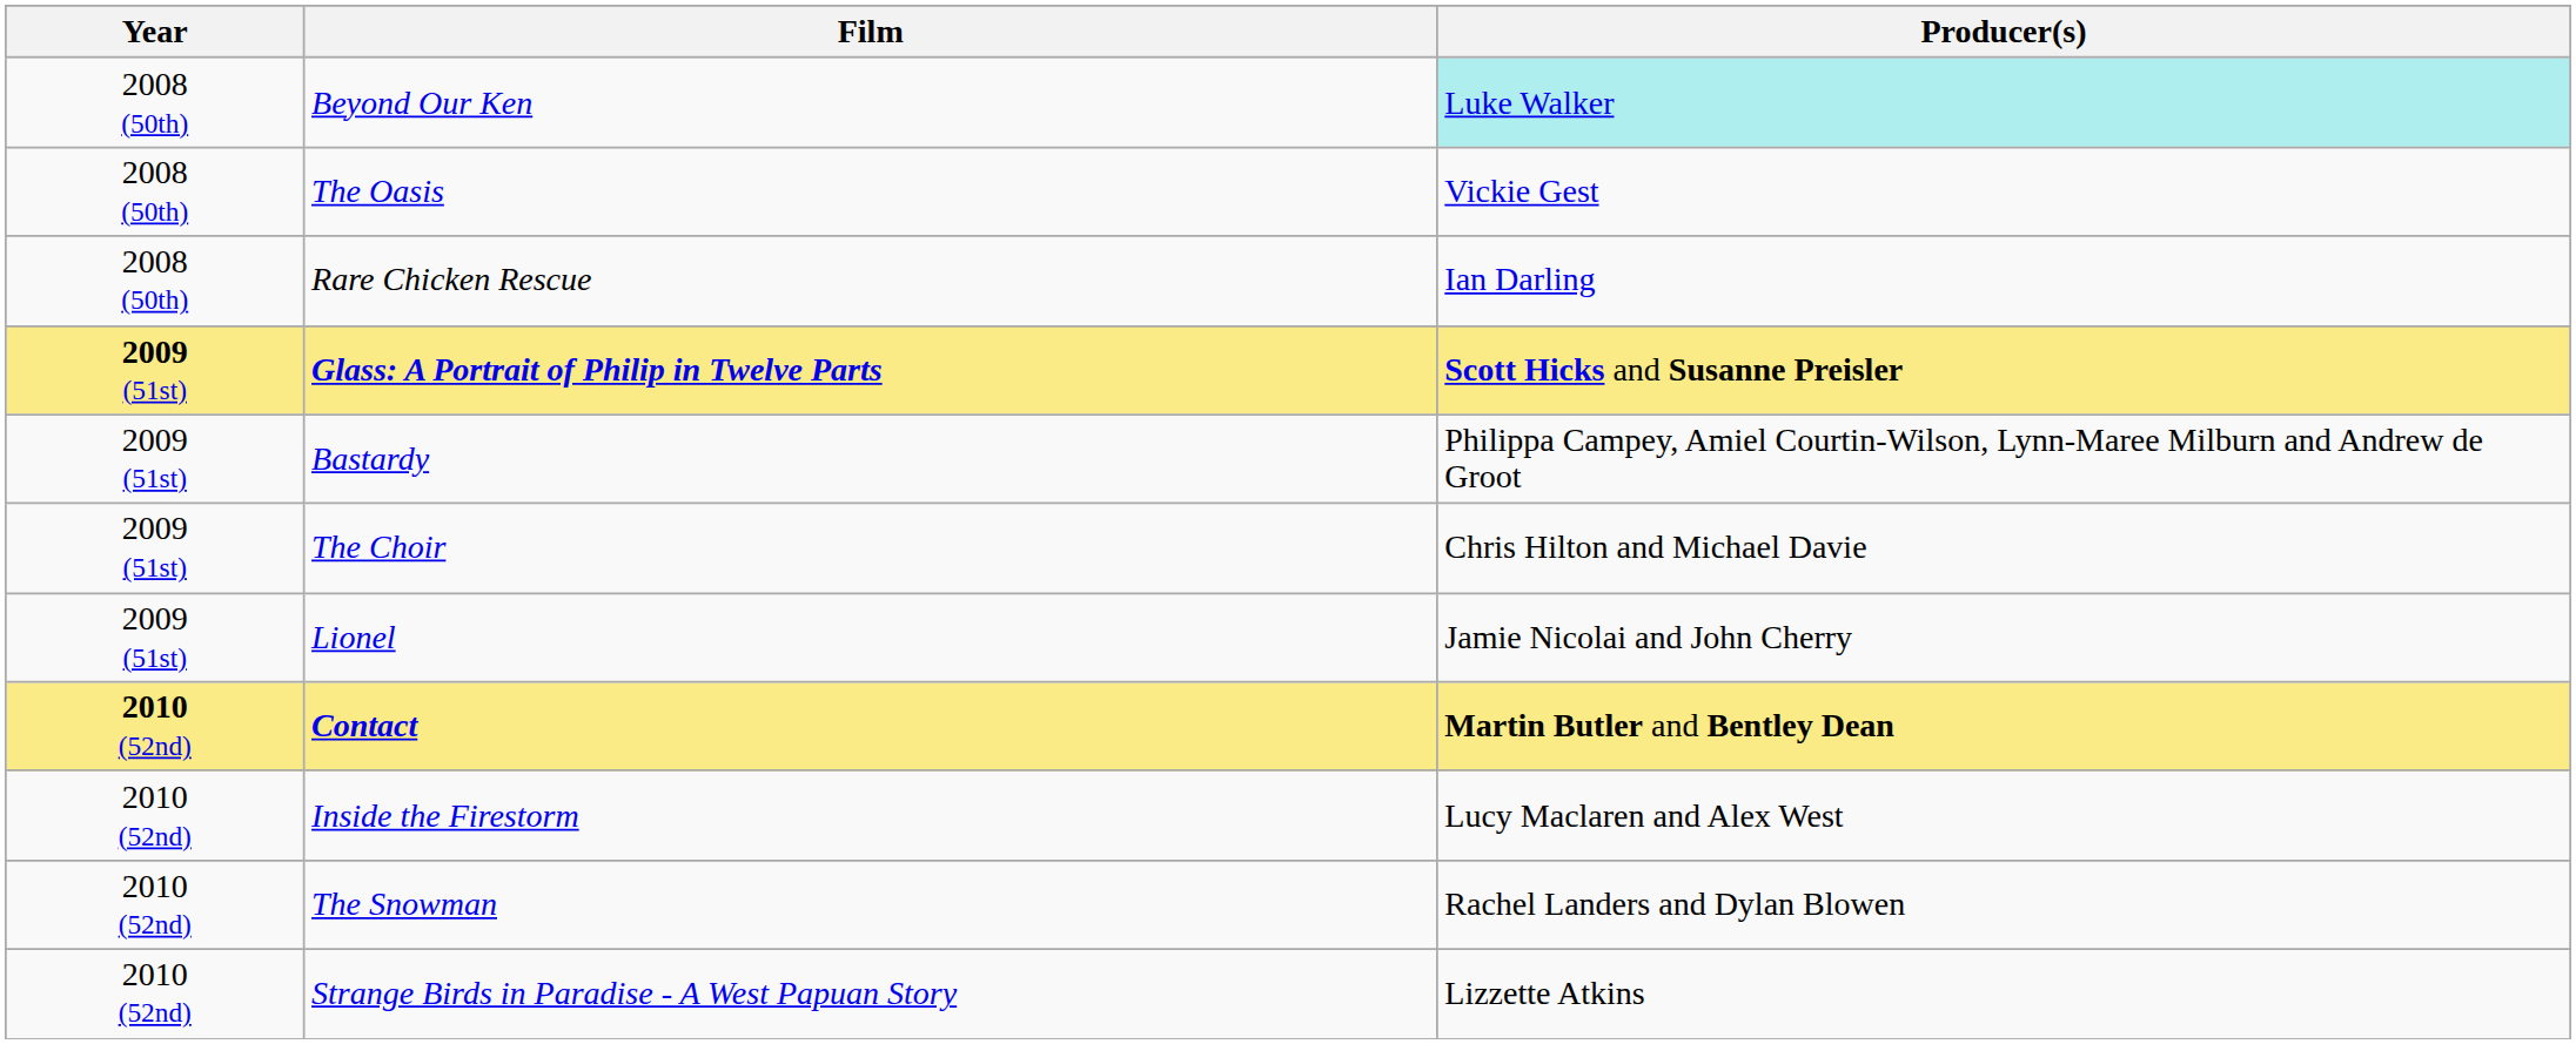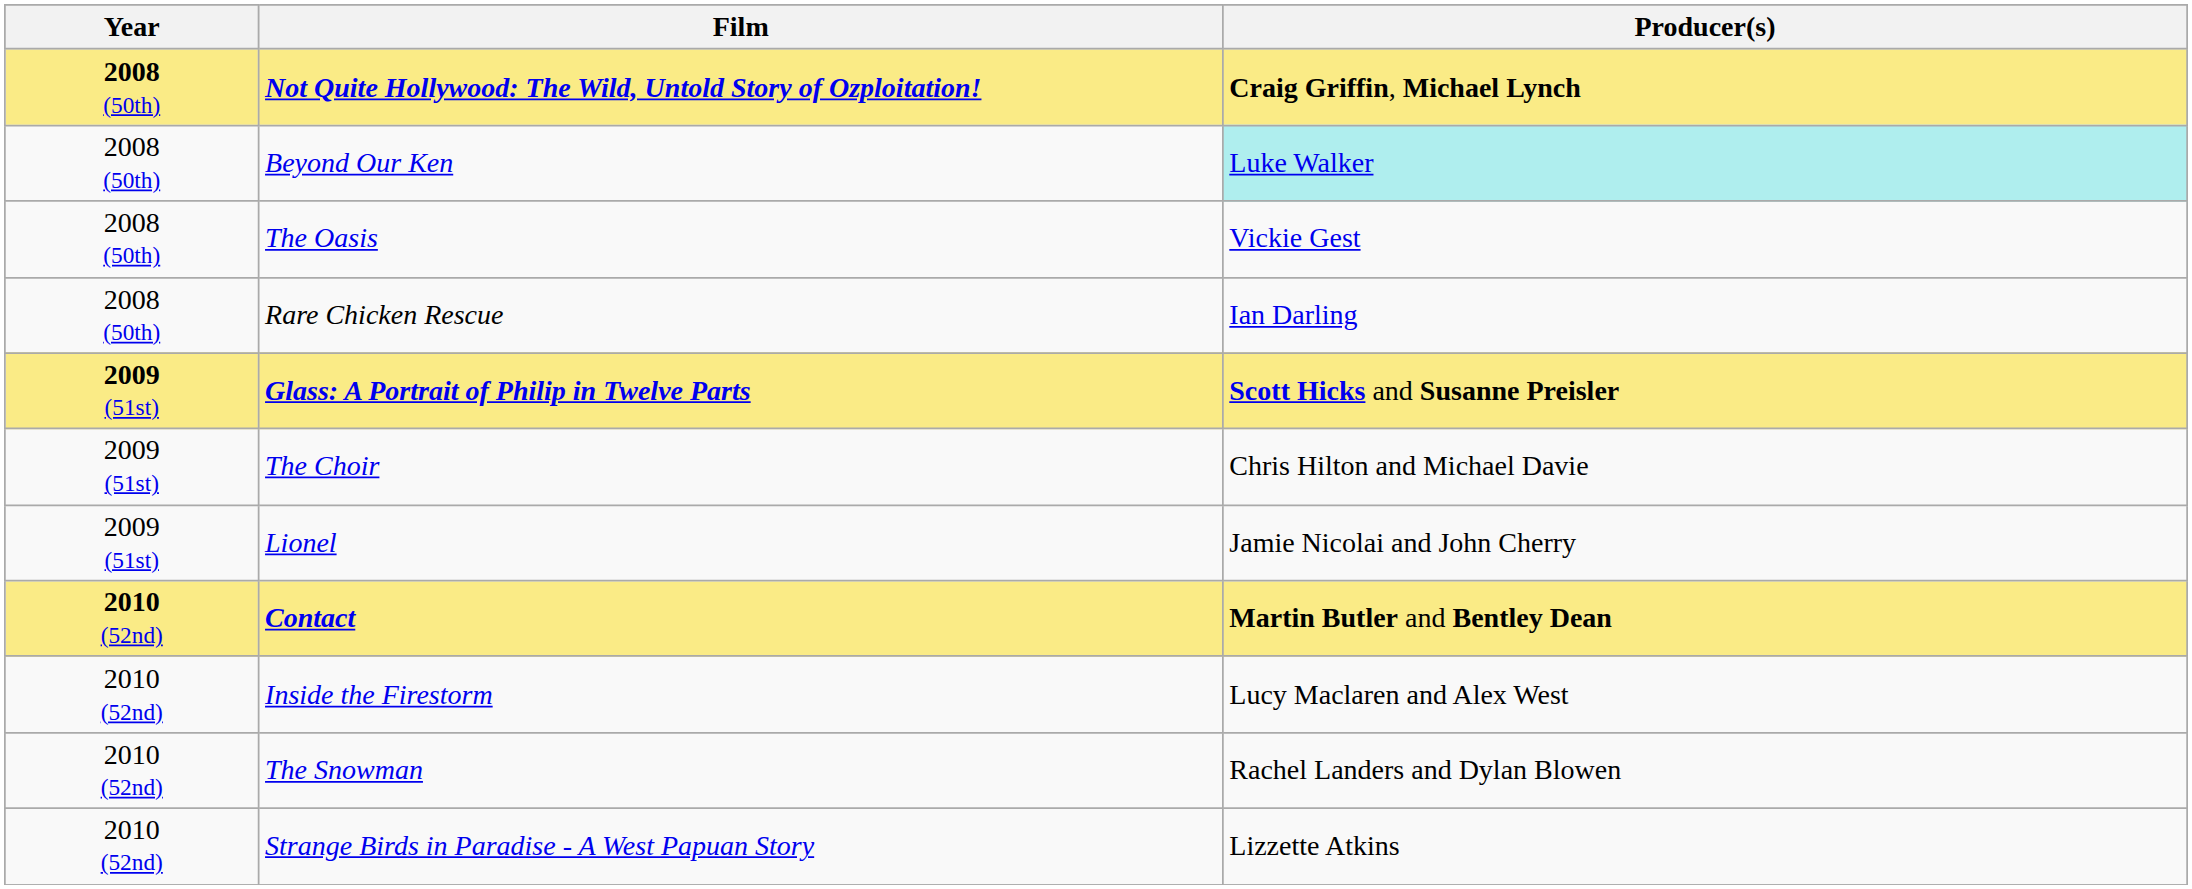+ row: 2008 (50th) | Not Quite Hollywood: The Wild, Untold Story of Ozploitation! | Craig Griffin, Michael Lynch
- row: 2009 (51st) | Bastardy | Philippa Campey, Amiel Courtin-Wilson, Lynn-Maree Milburn and Andrew de Groot
